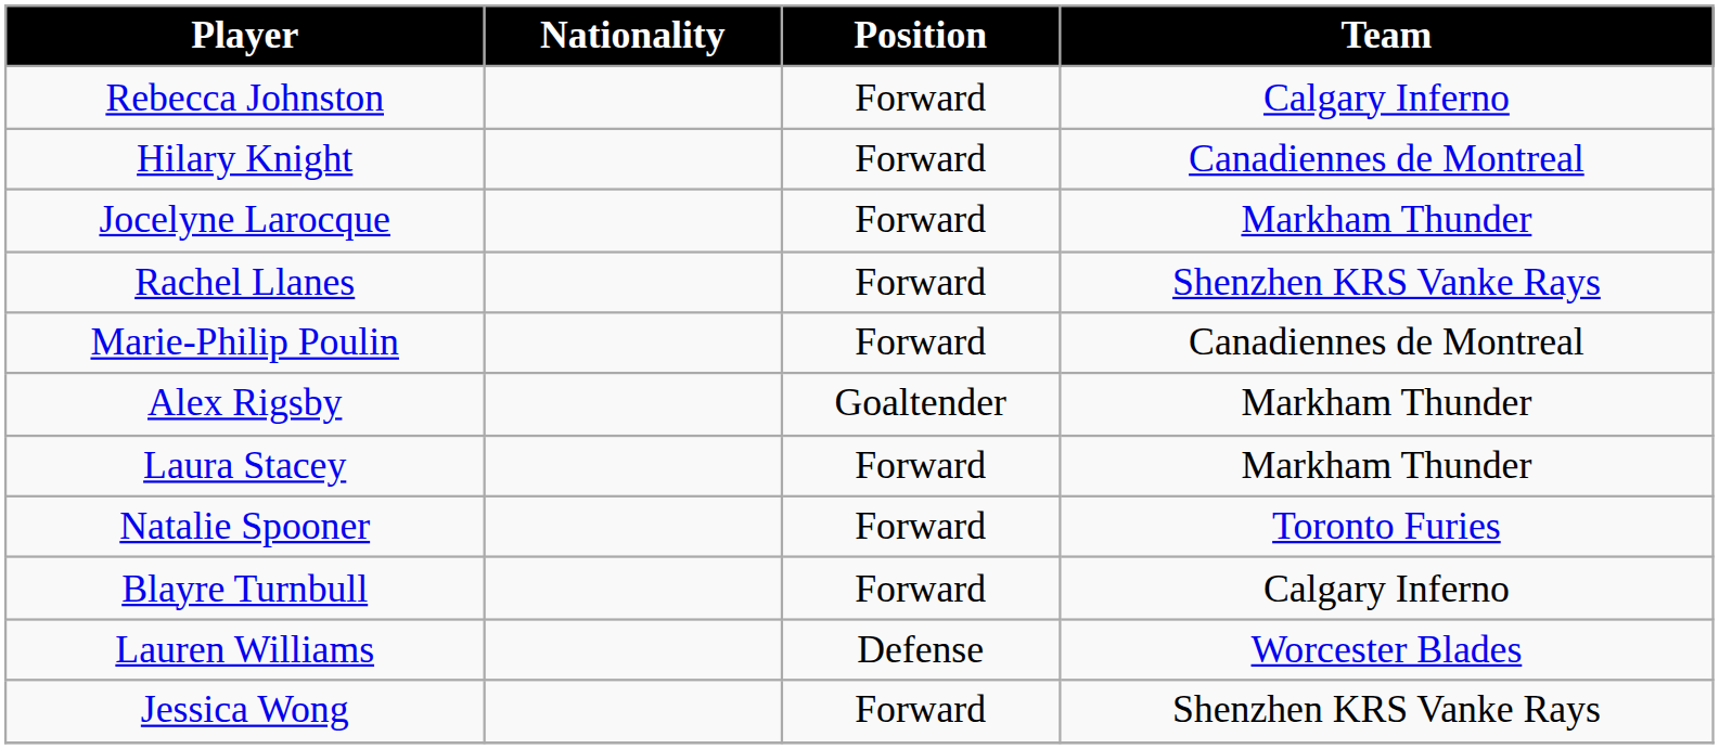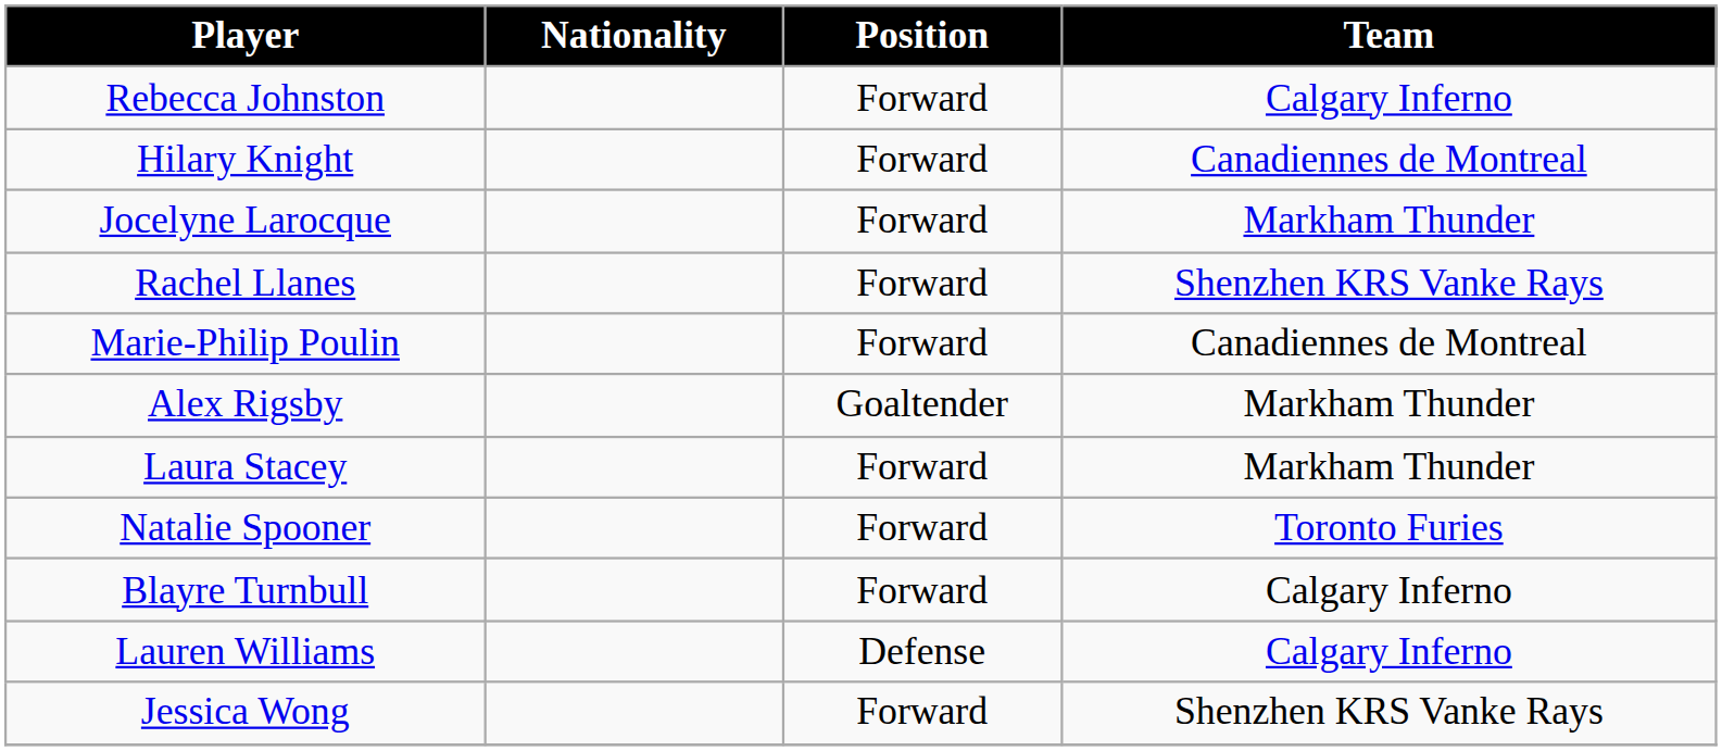Lauren Williams | Team: Worcester Blades -> Calgary Inferno
